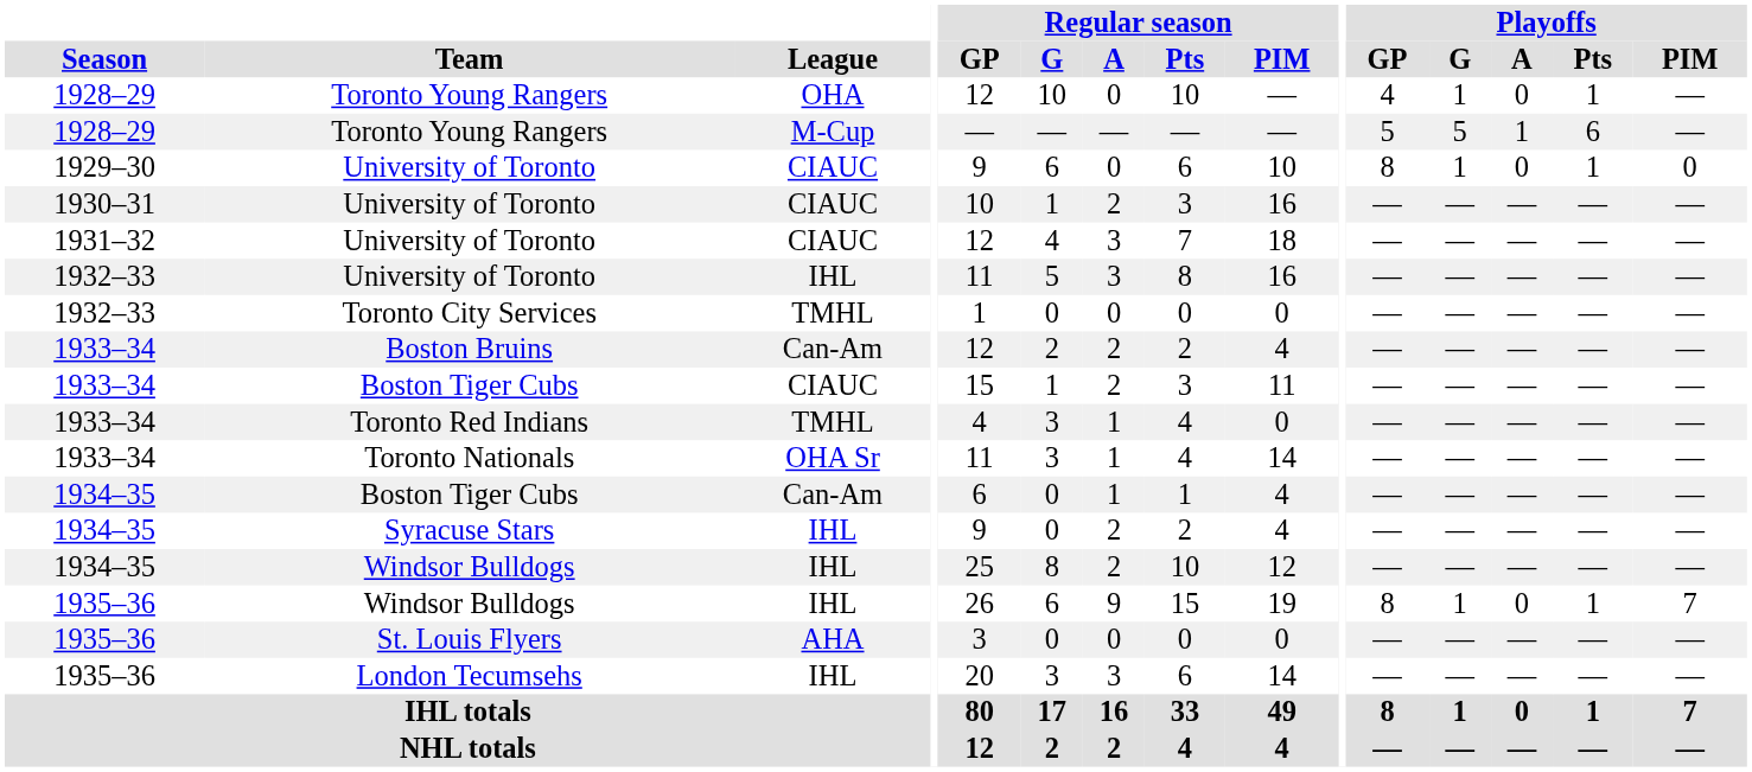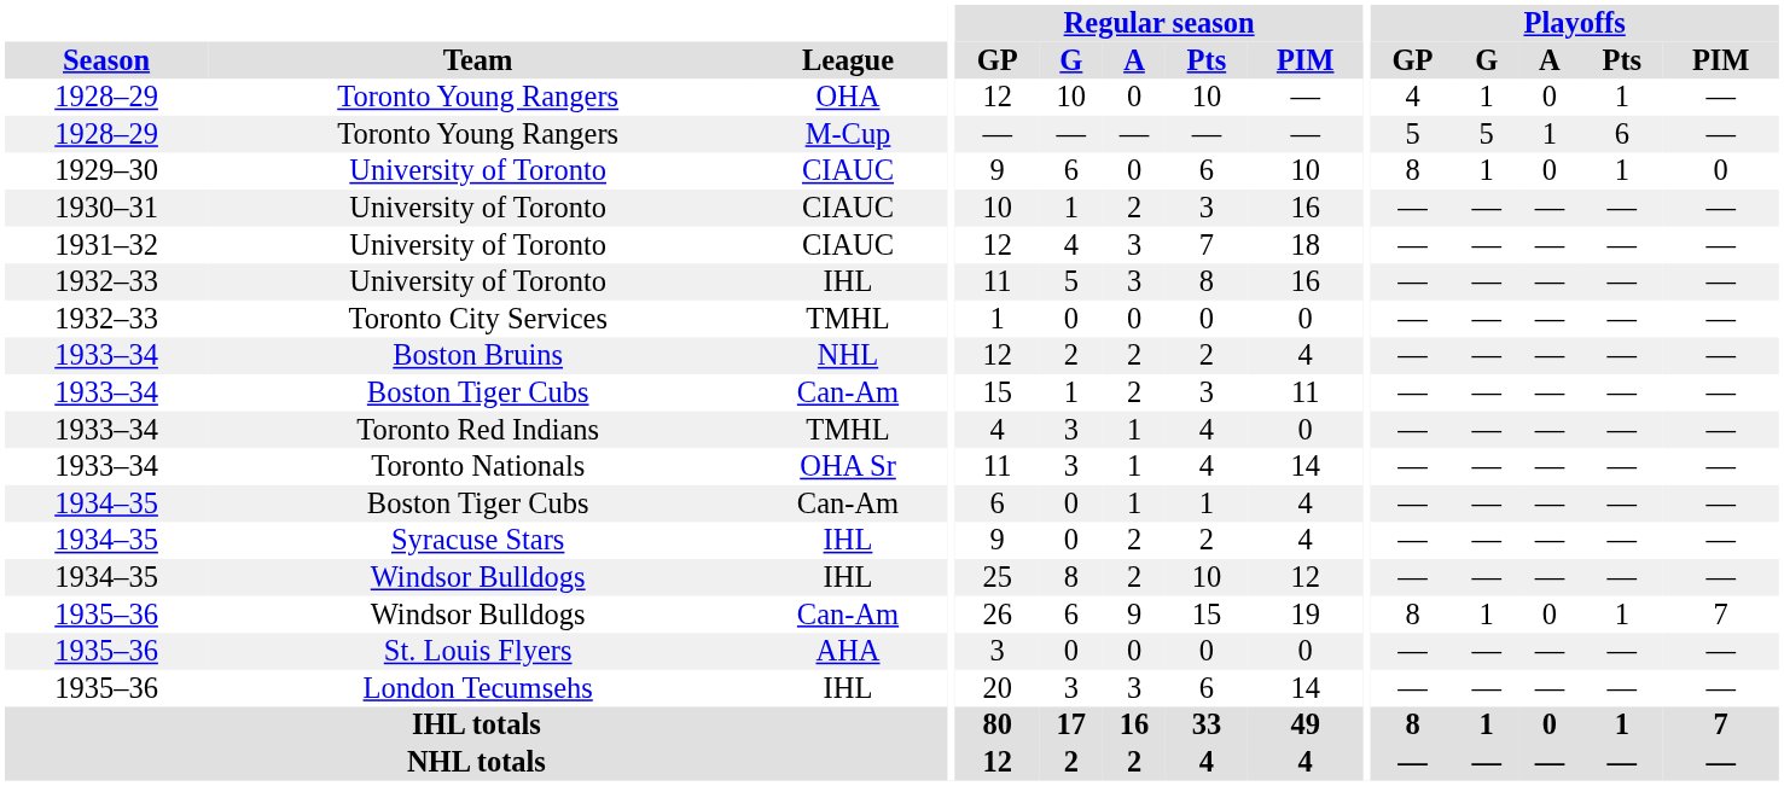Boston Bruins | League: Can-Am -> NHL
1933–34 / Boston Tiger Cubs | League: CIAUC -> Can-Am
1935–36 / Windsor Bulldogs | League: IHL -> Can-Am
